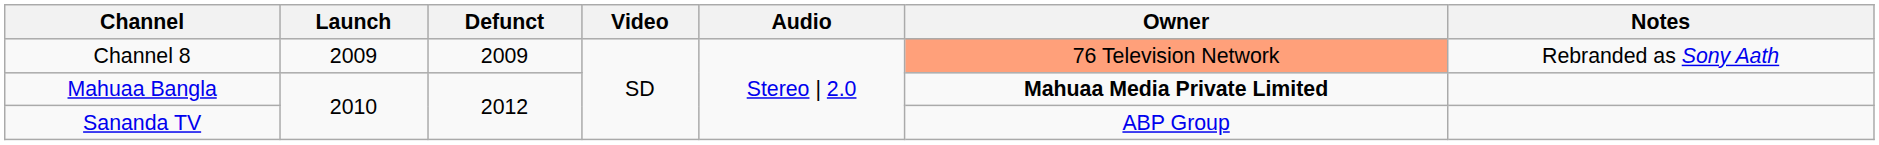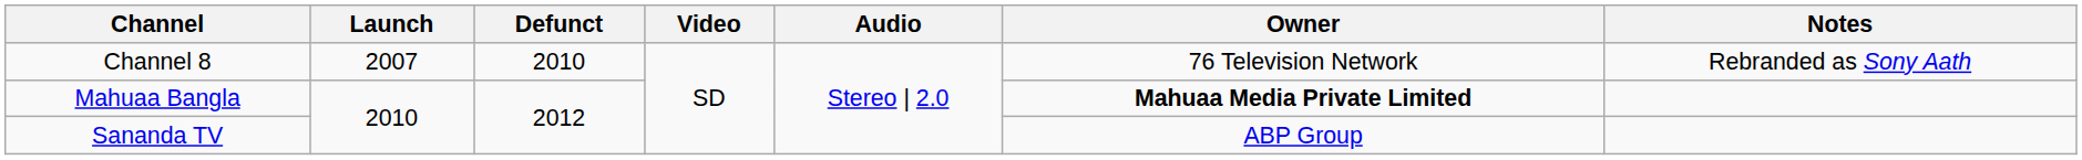Channel 8 | Launch: 2009 -> 2007
Channel 8 | Defunct: 2009 -> 2010
Channel 8 | Owner: lightsalmon background -> no background
